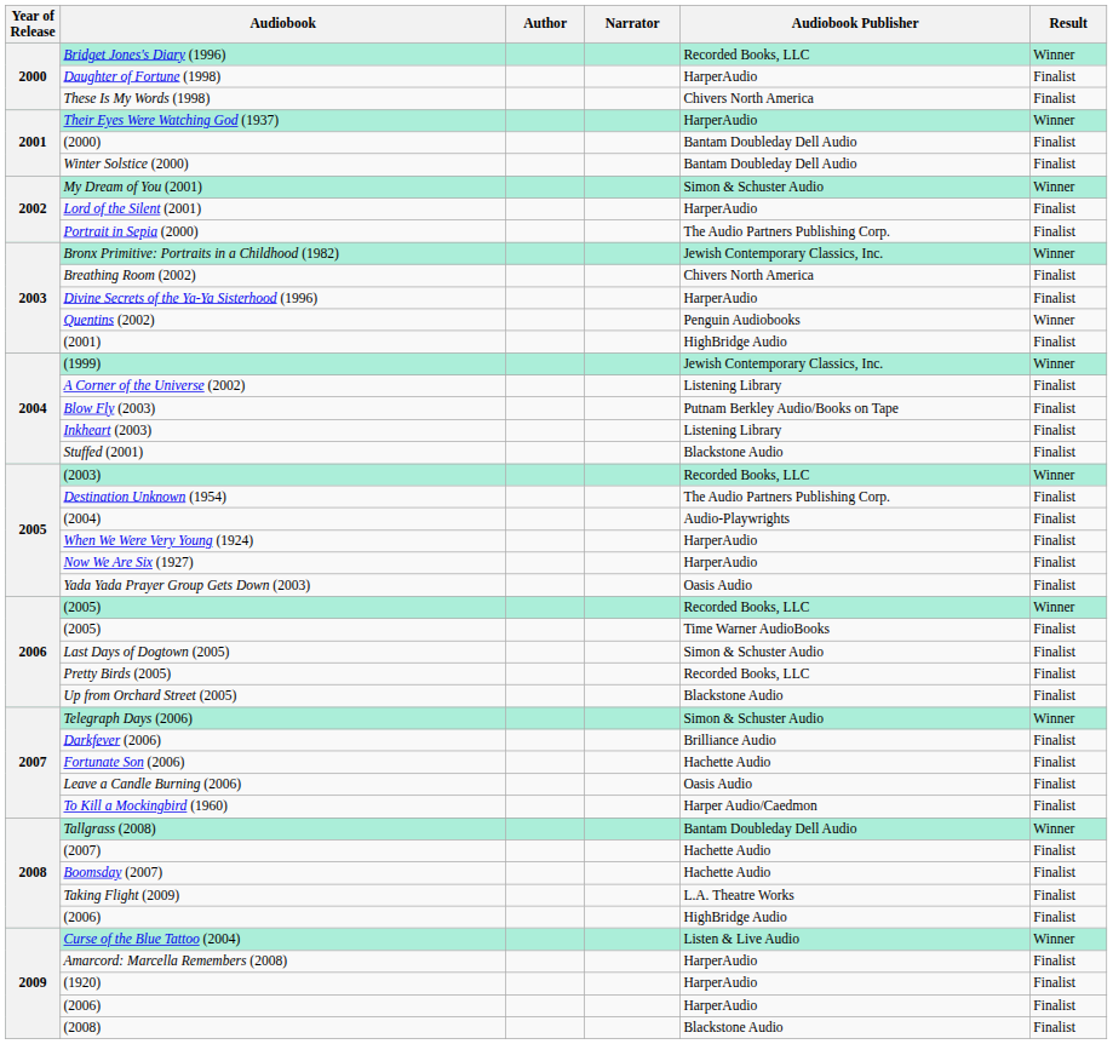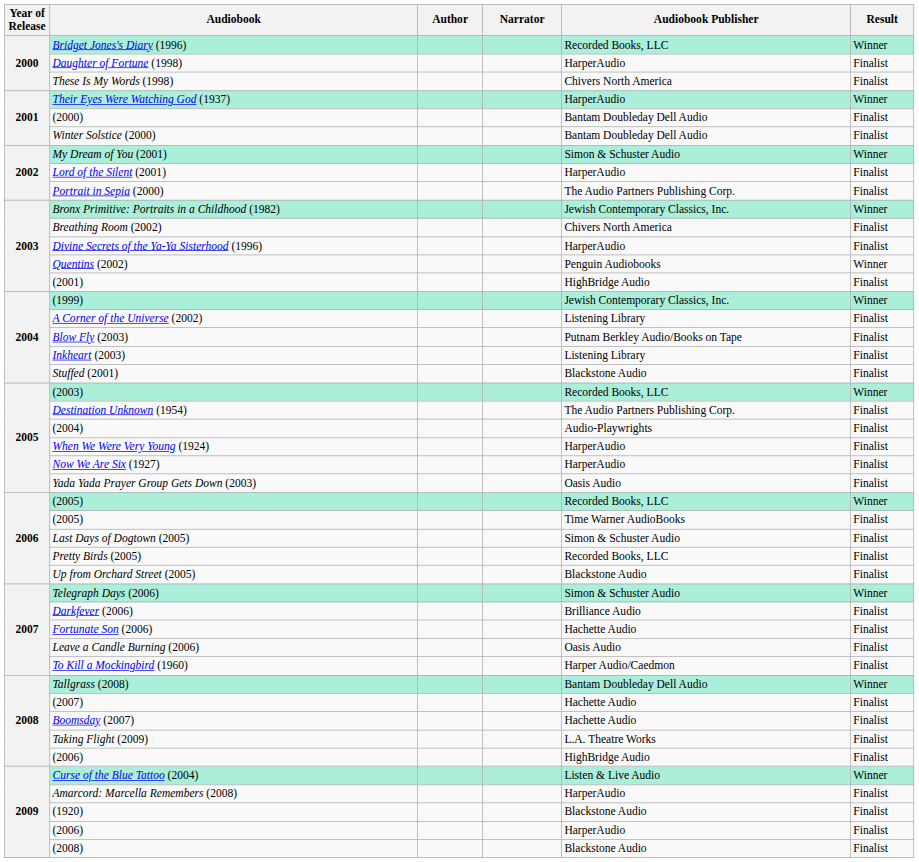(1920) | Audiobook Publisher: HarperAudio -> Blackstone Audio
